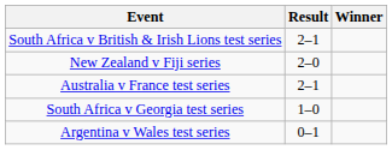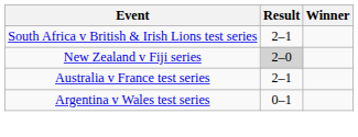New Zealand v Fiji series | Result: no background -> lightgrey background
- row: South Africa v Georgia test series | 1–0
